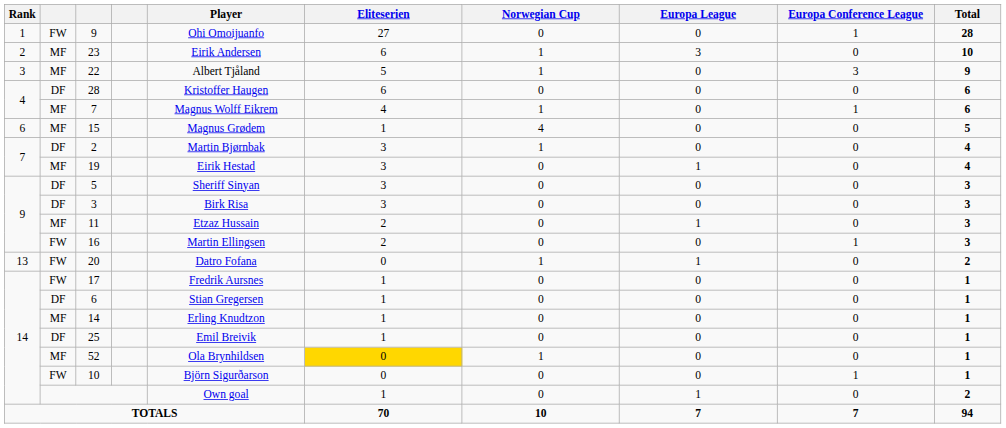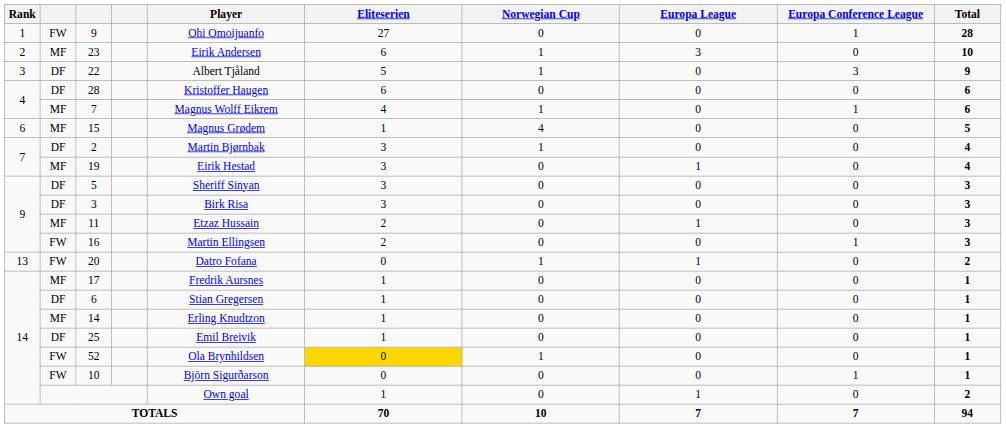22 | column 2: MF -> DF
17 | column 2: FW -> MF
52 | column 2: MF -> FW
